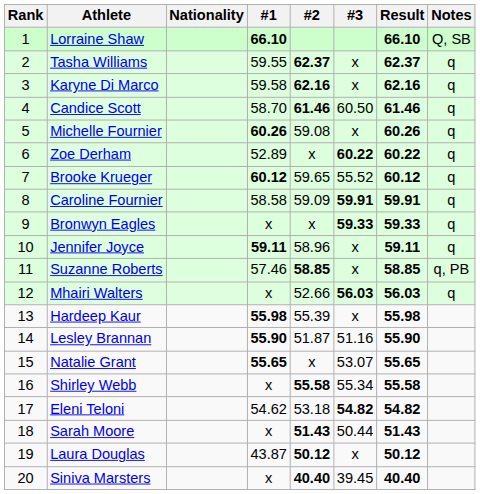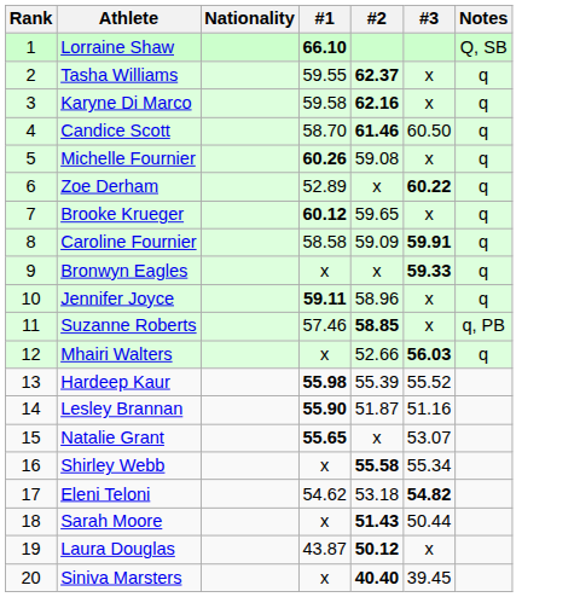- column: Result | 66.10 | 62.37 | 62.16 | 61.46 | 60.26 | 60.22 | 60.12 | 59.91 | 59.33 | 59.11 | 58.85 | 56.03 | 55.98 | 55.90 | 55.65 | 55.58 | 54.82 | 51.43 | 50.12 | 40.40
Brooke Krueger | #3: 55.52 -> x
Hardeep Kaur | #3: x -> 55.52
